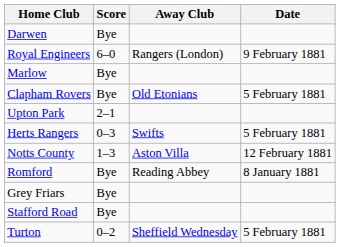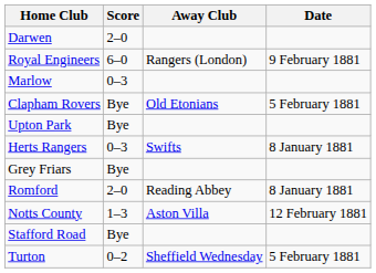Darwen | Score: Bye -> 2–0
Marlow | Score: Bye -> 0–3
Upton Park | Score: 2–1 -> Bye
Herts Rangers | Date: 5 February 1881 -> 8 January 1881
rows swapped: Notts County <-> Grey Friars
Romford | Score: Bye -> 2–0
